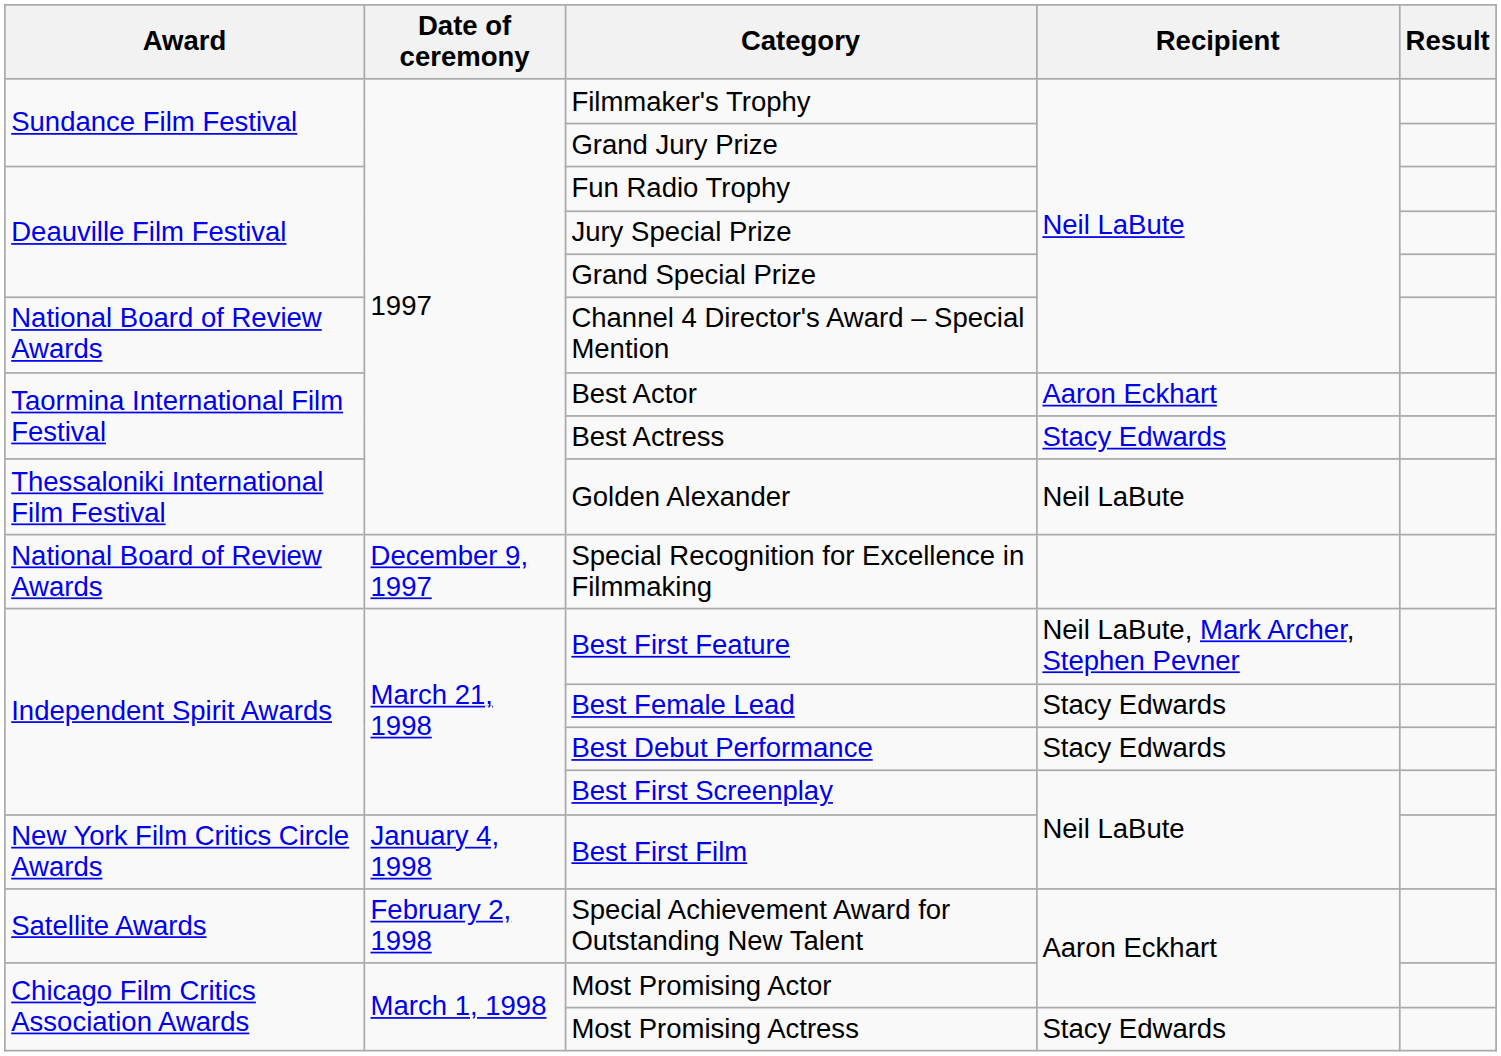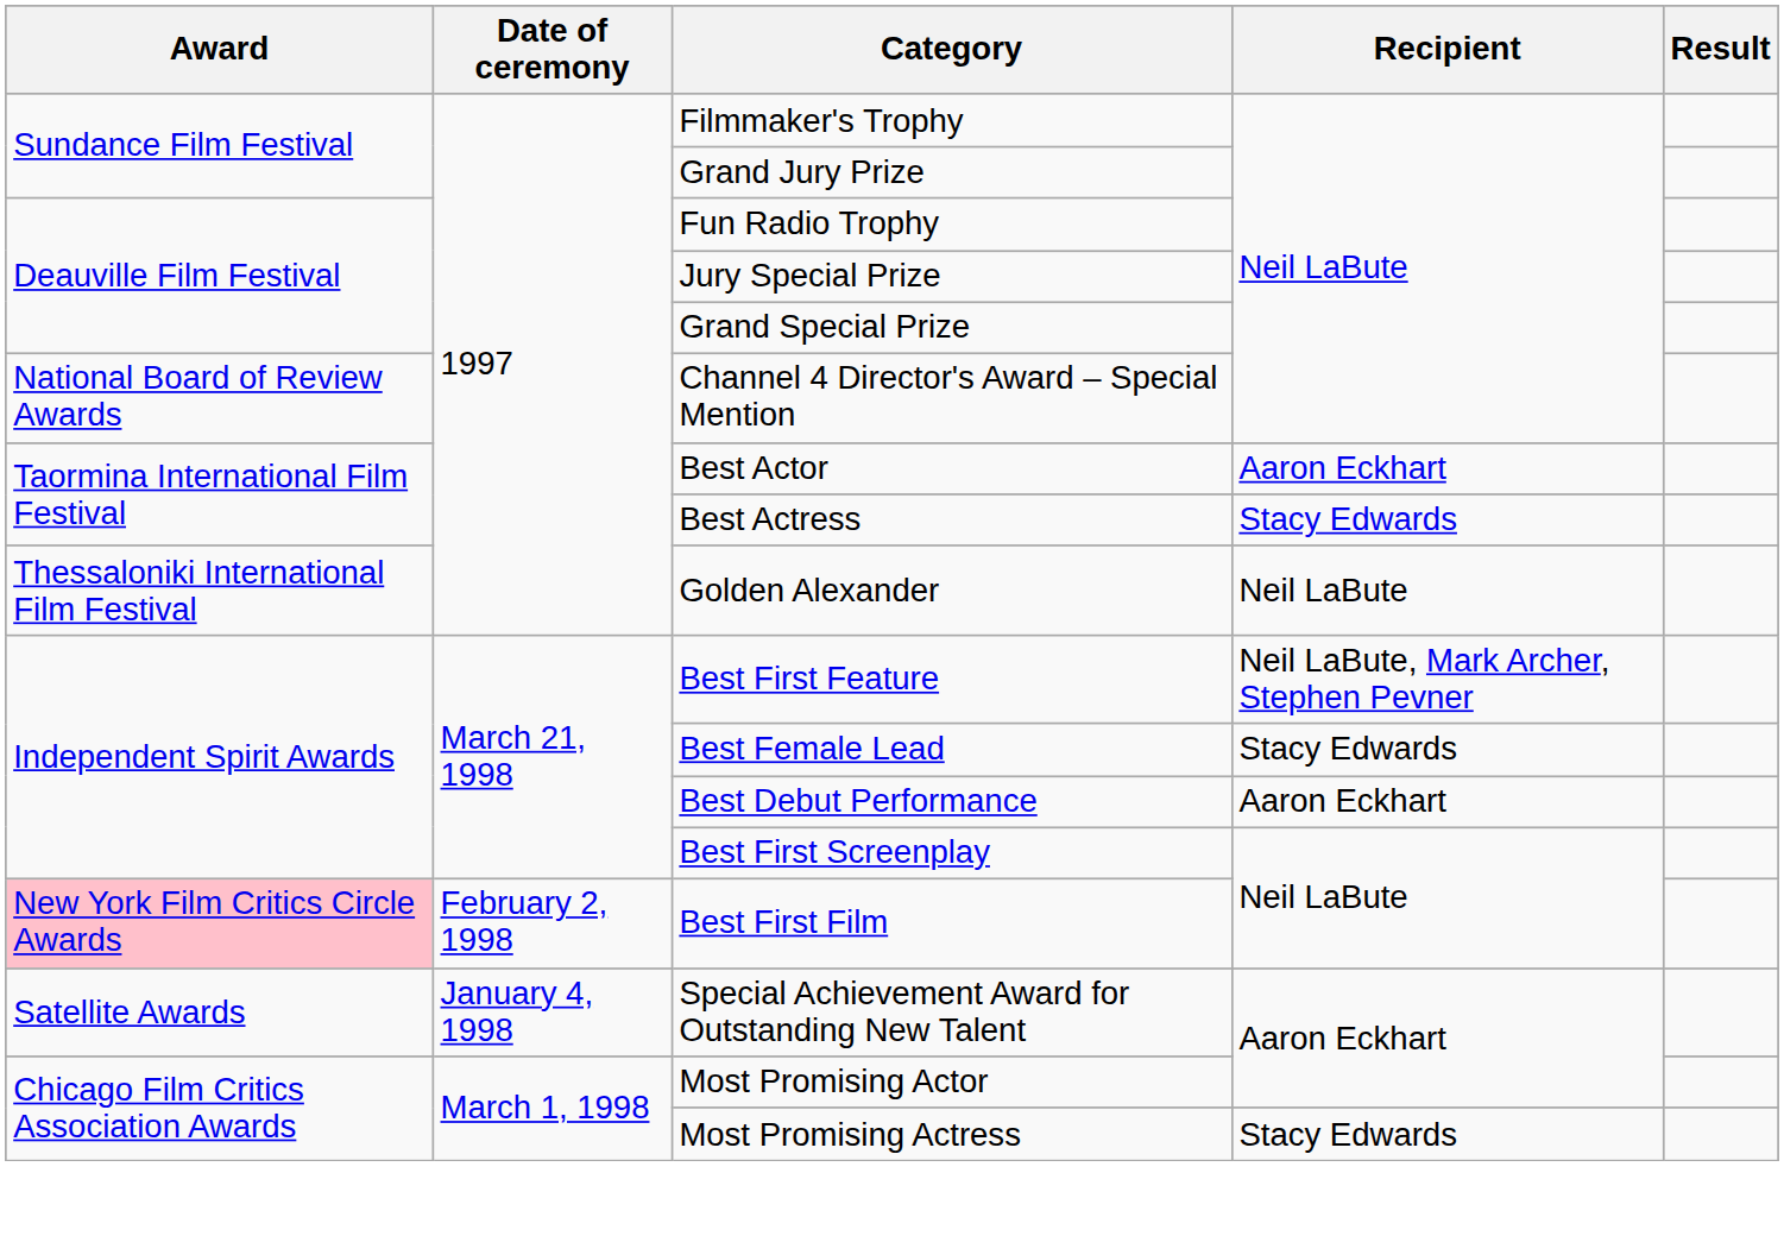- row: National Board of Review Awards | December 9, 1997 | Special Recognition for Excellence in Filmmaking
Best Debut Performance | Recipient: Stacy Edwards -> Aaron Eckhart
Best First Film | Award: no background -> pink background
Best First Film | Date of ceremony: January 4, 1998 -> February 2, 1998
Special Achievement Award for Outstanding New Talent | Date of ceremony: February 2, 1998 -> January 4, 1998
